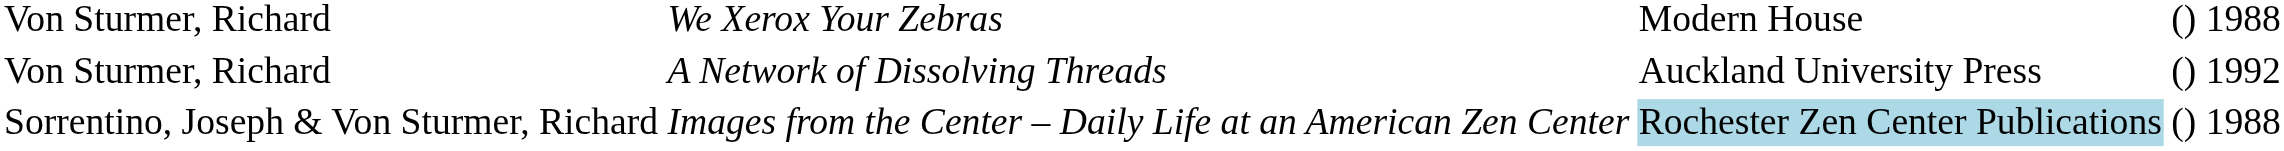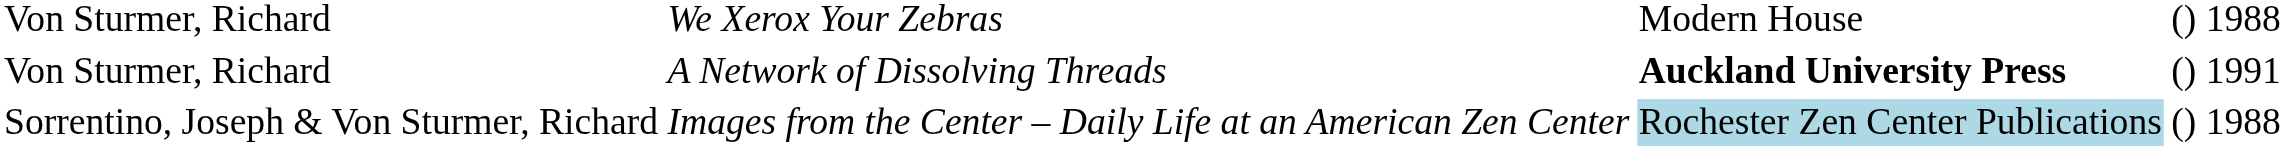Von Sturmer, Richard / A Network of Dissolving Threads | column 3: normal -> bold
Von Sturmer, Richard / A Network of Dissolving Threads | column 5: 1992 -> 1991
